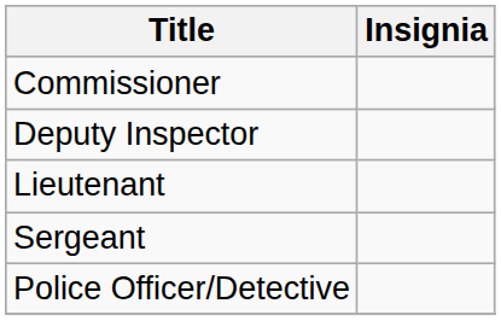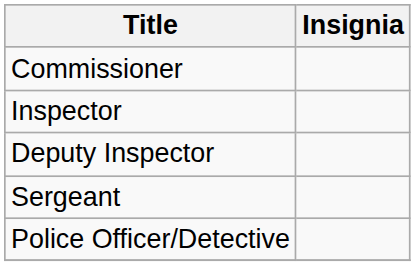+ row: Inspector
- row: Lieutenant
